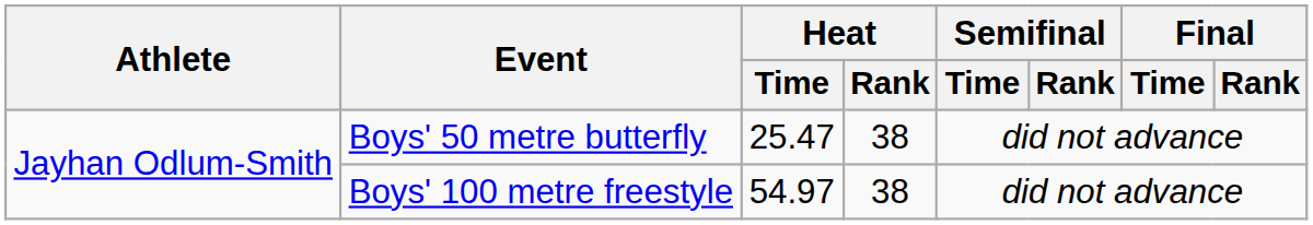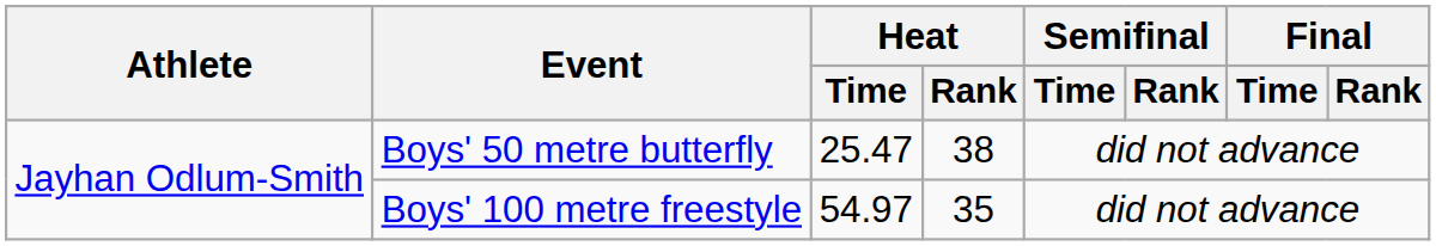Boys' 100 metre freestyle | Heat / Rank: 38 -> 35
